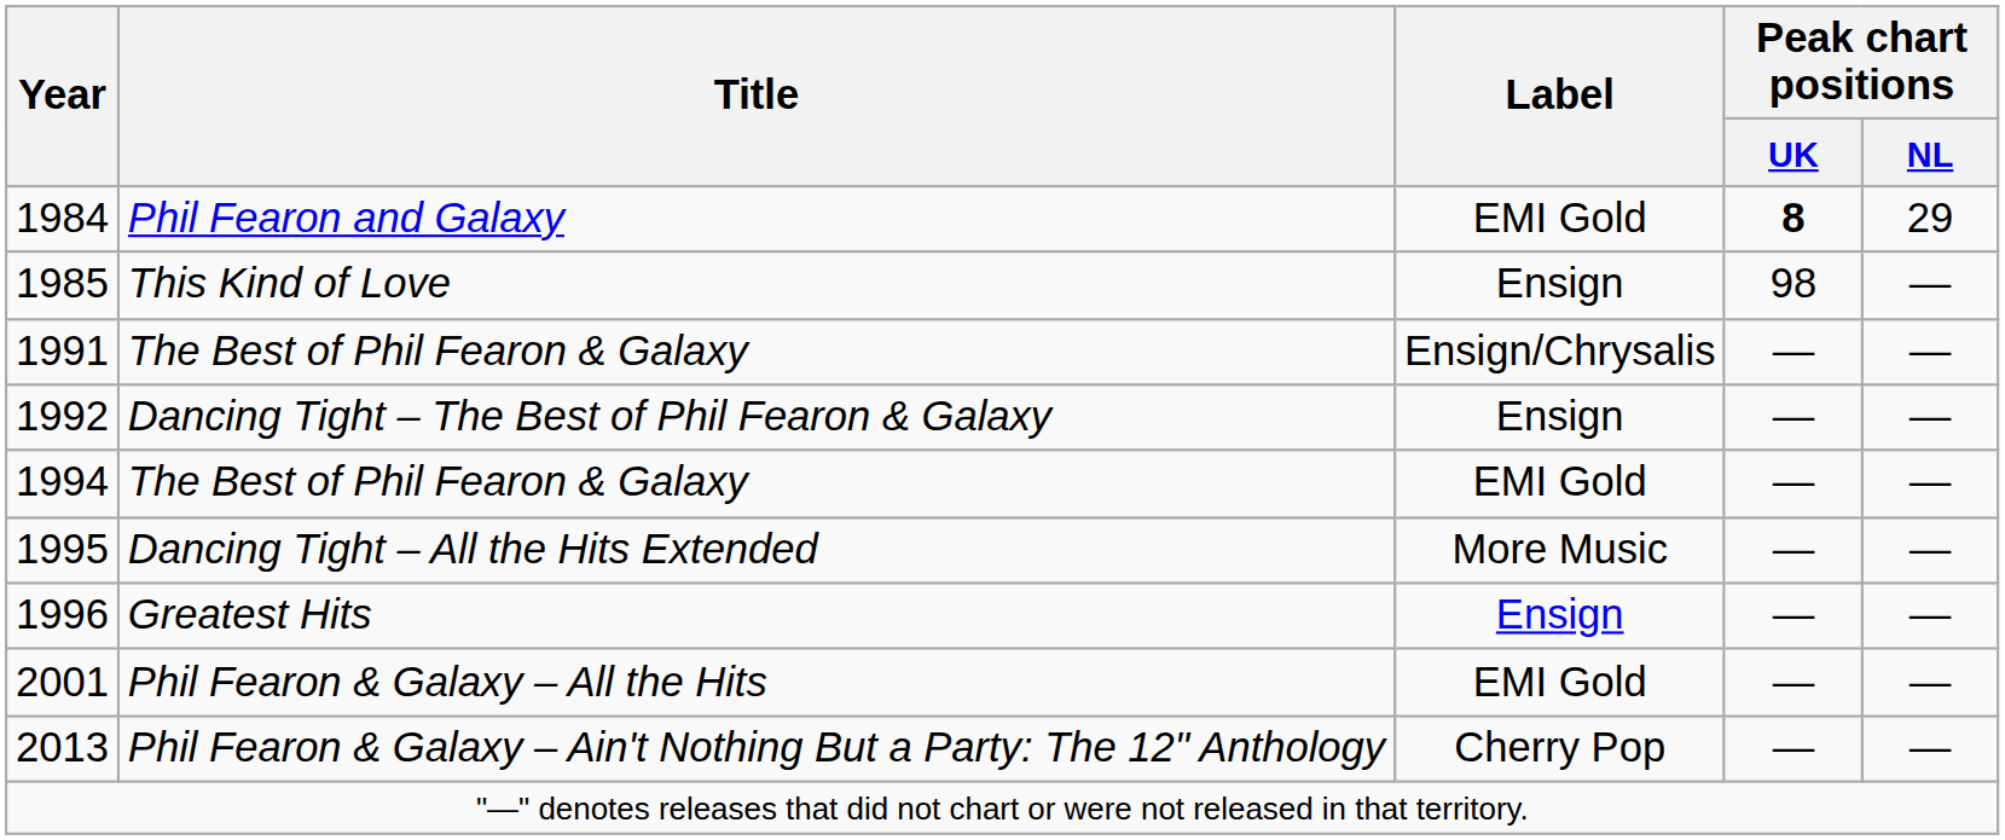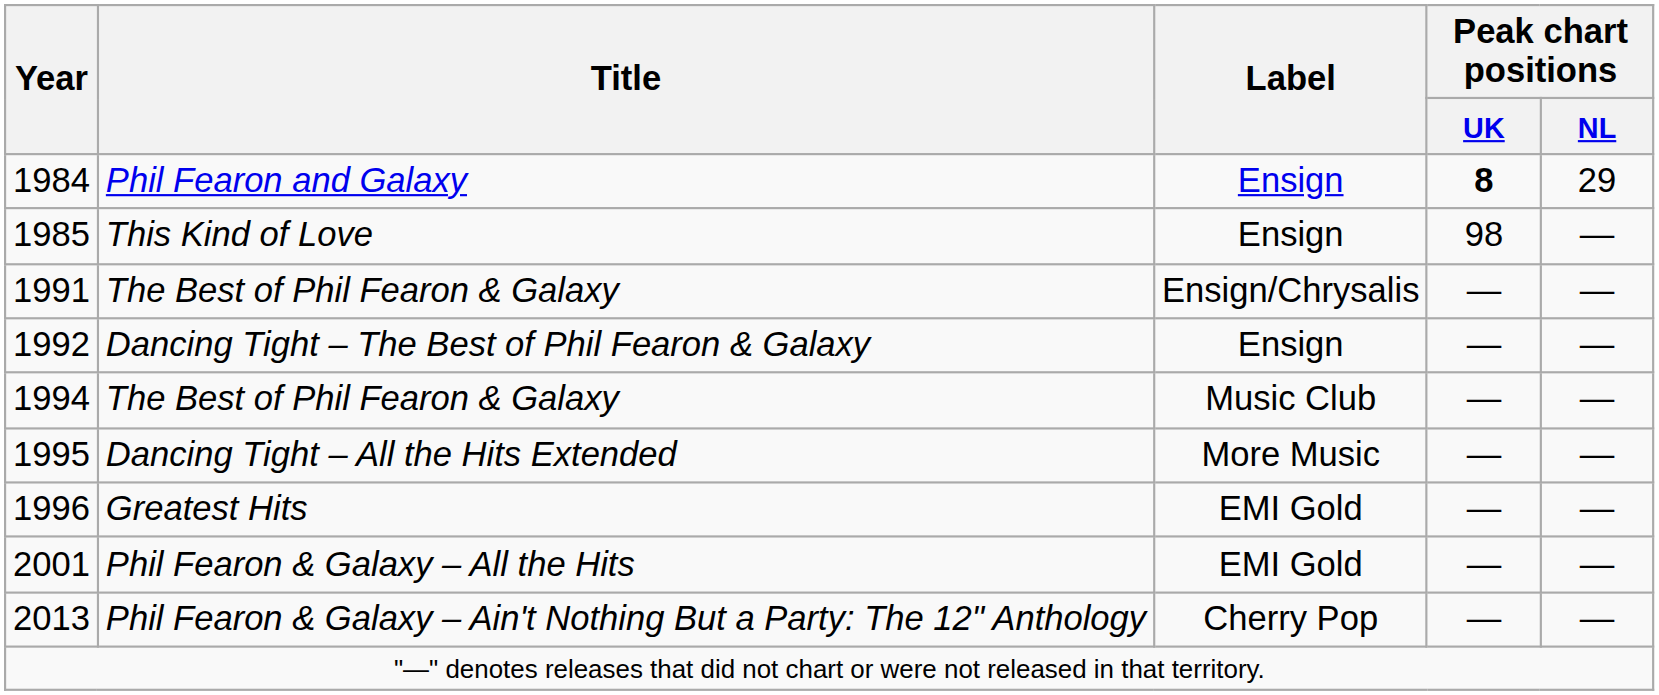Phil Fearon and Galaxy | Label: EMI Gold -> Ensign
1994 / The Best of Phil Fearon & Galaxy | Label: EMI Gold -> Music Club
Greatest Hits | Label: Ensign -> EMI Gold
